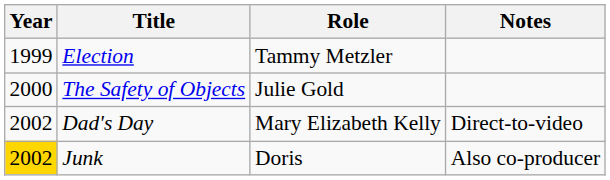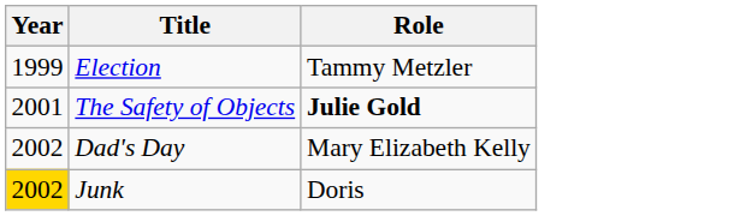- column: Notes | Direct-to-video | Also co-producer
The Safety of Objects | Year: 2000 -> 2001
The Safety of Objects | Role: normal -> bold
